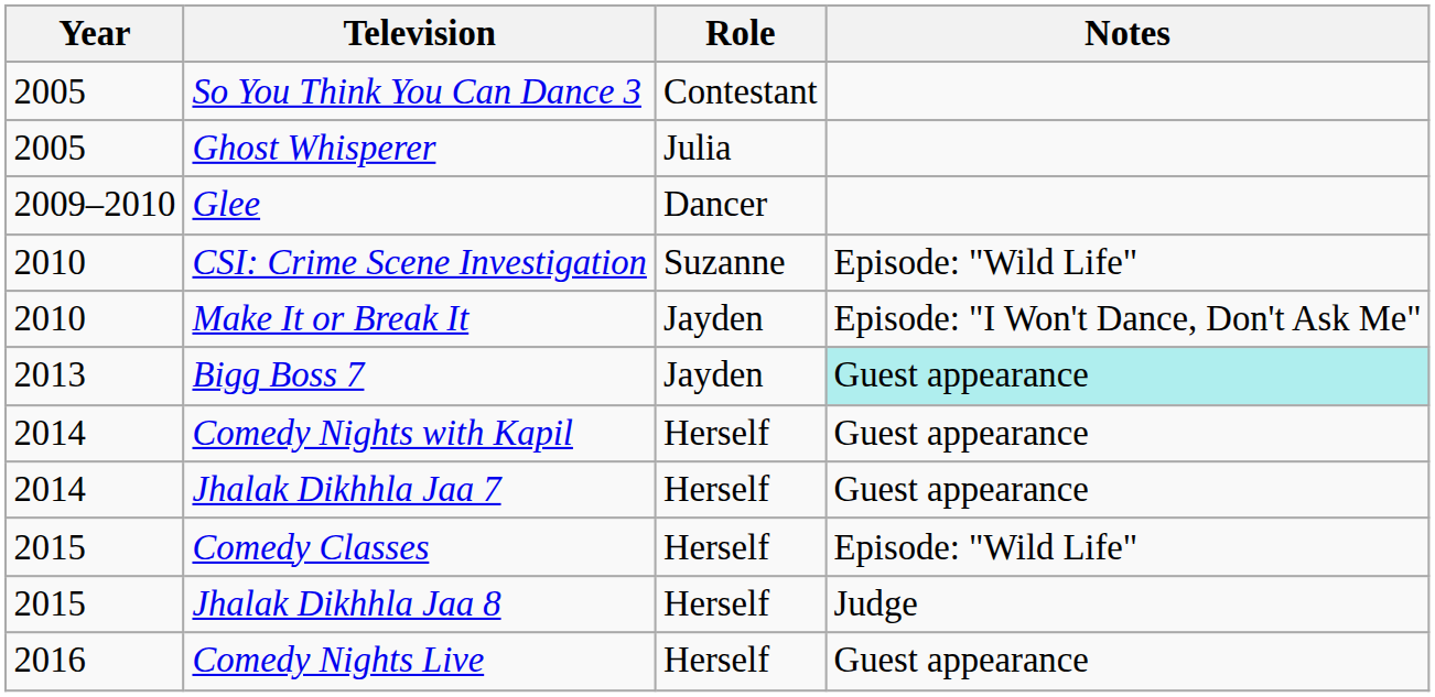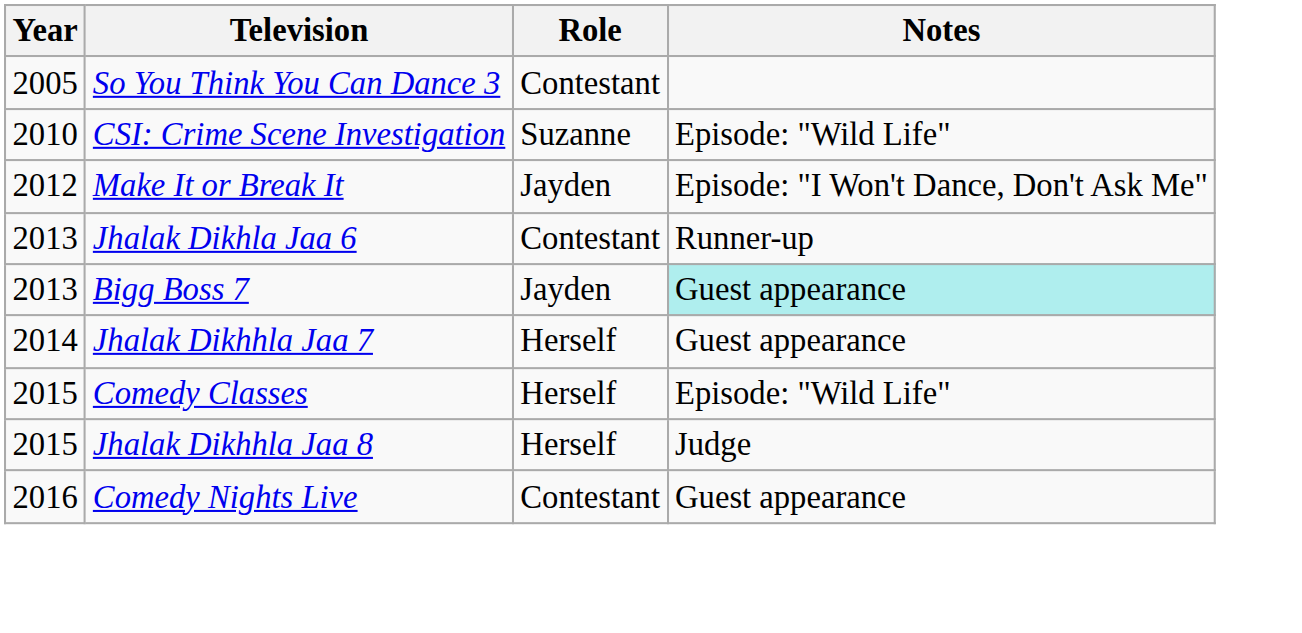- row: 2005 | Ghost Whisperer | Julia
- row: 2009–2010 | Glee | Dancer
Make It or Break It | Year: 2010 -> 2012
+ row: 2013 | Jhalak Dikhla Jaa 6 | Contestant | Runner-up
- row: 2014 | Comedy Nights with Kapil | Herself | Guest appearance
Comedy Nights Live | Role: Herself -> Contestant
